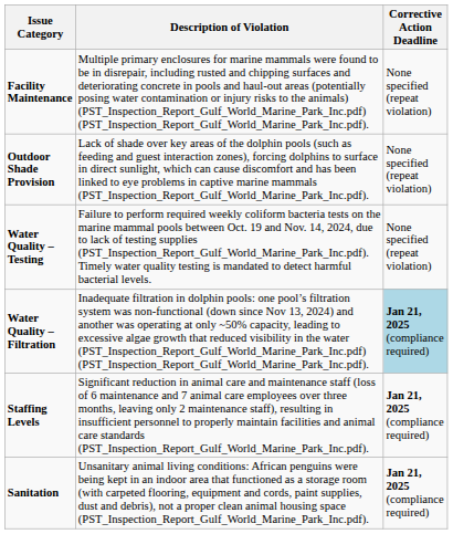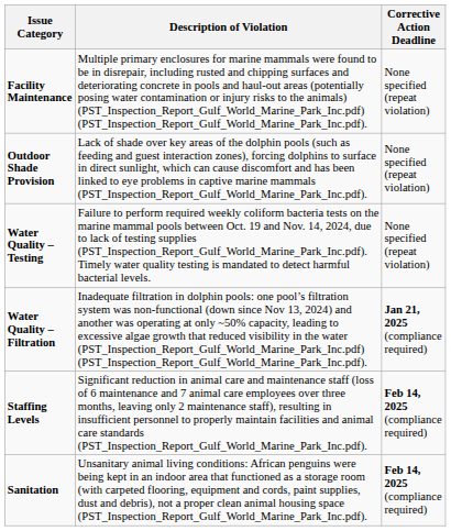Water Quality – Filtration | Corrective Action Deadline: lightblue background -> no background
Staffing Levels | Corrective Action Deadline: Jan 21, 2025 (compliance required) -> Feb 14, 2025 (compliance required)
Sanitation | Corrective Action Deadline: Jan 21, 2025 (compliance required) -> Feb 14, 2025 (compliance required)
